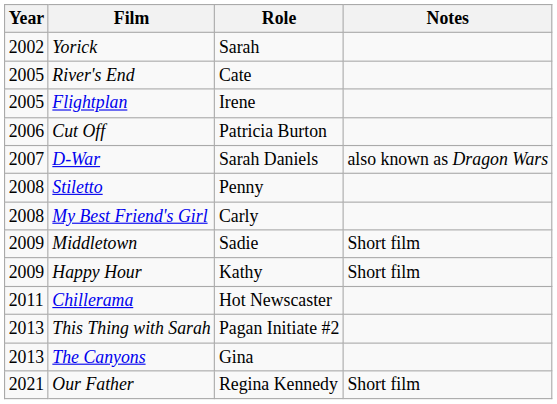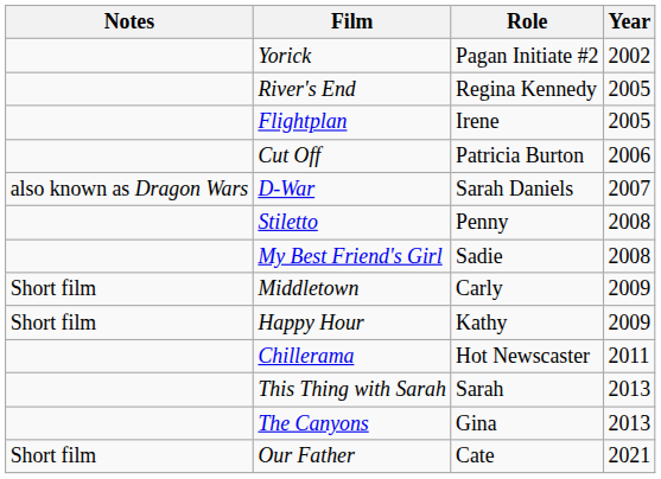columns swapped: Year <-> Notes
Yorick | Role: Sarah -> Pagan Initiate #2
River's End | Role: Cate -> Regina Kennedy
My Best Friend's Girl | Role: Carly -> Sadie
Middletown | Role: Sadie -> Carly
This Thing with Sarah | Role: Pagan Initiate #2 -> Sarah
Our Father | Role: Regina Kennedy -> Cate
